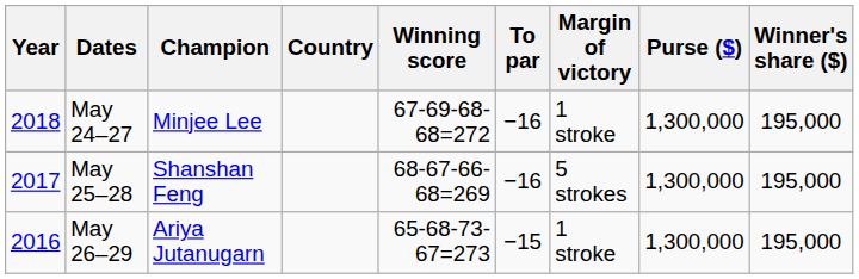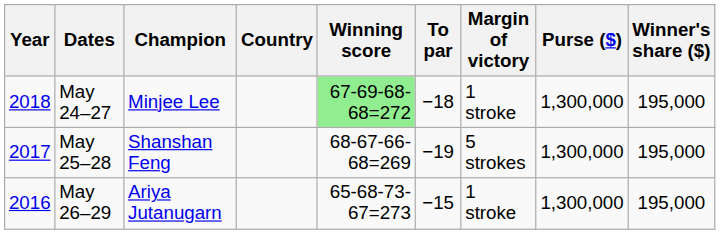May 24–27 | Winning score: no background -> lightgreen background
May 24–27 | To par: −16 -> −18
May 25–28 | To par: −16 -> −19
